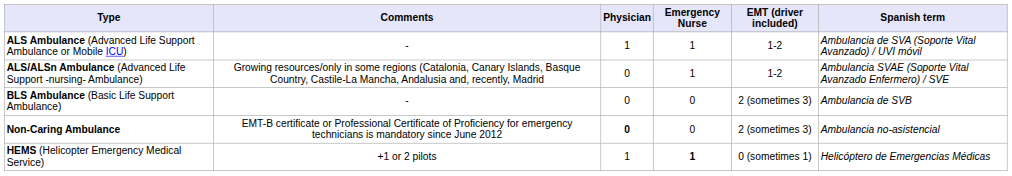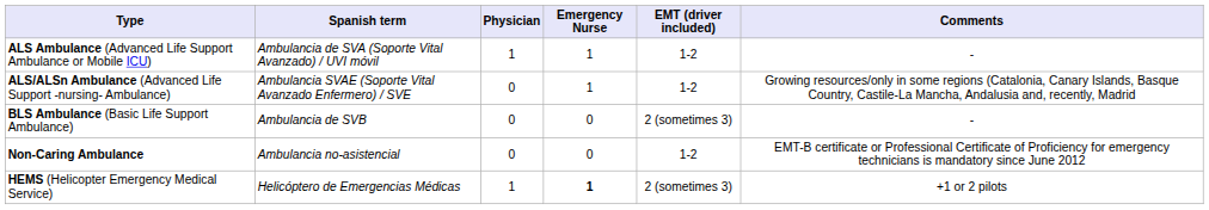columns swapped: Spanish term <-> Comments
Non-Caring Ambulance | Physician: bold -> normal
Non-Caring Ambulance | EMT (driver included): 2 (sometimes 3) -> 1-2
HEMS (Helicopter Emergency Medical Service) | EMT (driver included): 0 (sometimes 1) -> 2 (sometimes 3)
